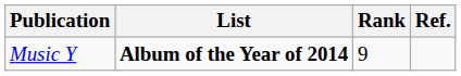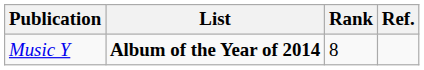Music Y | Rank: 9 -> 8
